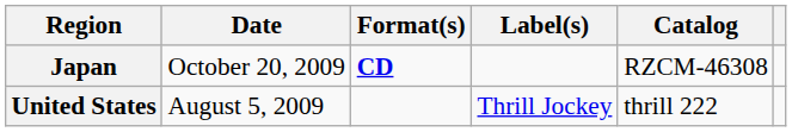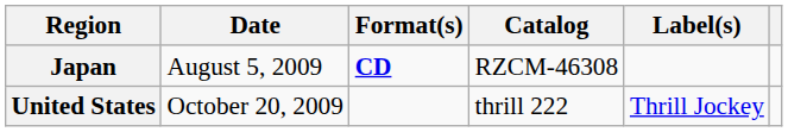columns swapped: Label(s) <-> Catalog
Japan | Date: October 20, 2009 -> August 5, 2009
United States | Date: August 5, 2009 -> October 20, 2009
